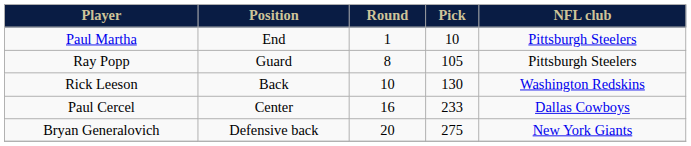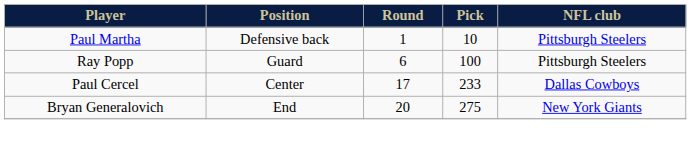Paul Martha | Position: End -> Defensive back
Ray Popp | Round: 8 -> 6
Ray Popp | Pick: 105 -> 100
- row: Rick Leeson | Back | 10 | 130 | Washington Redskins
Paul Cercel | Round: 16 -> 17
Bryan Generalovich | Position: Defensive back -> End
